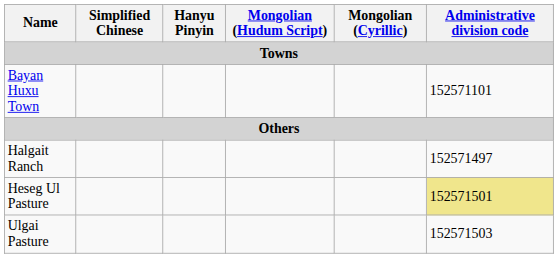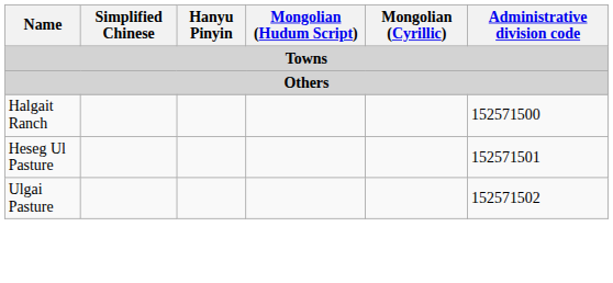- row: Bayan Huxu Town | 152571101
Halgait Ranch | Administrative division code: 152571497 -> 152571500
Heseg Ul Pasture | Administrative division code: khaki background -> no background
Ulgai Pasture | Administrative division code: 152571503 -> 152571502
